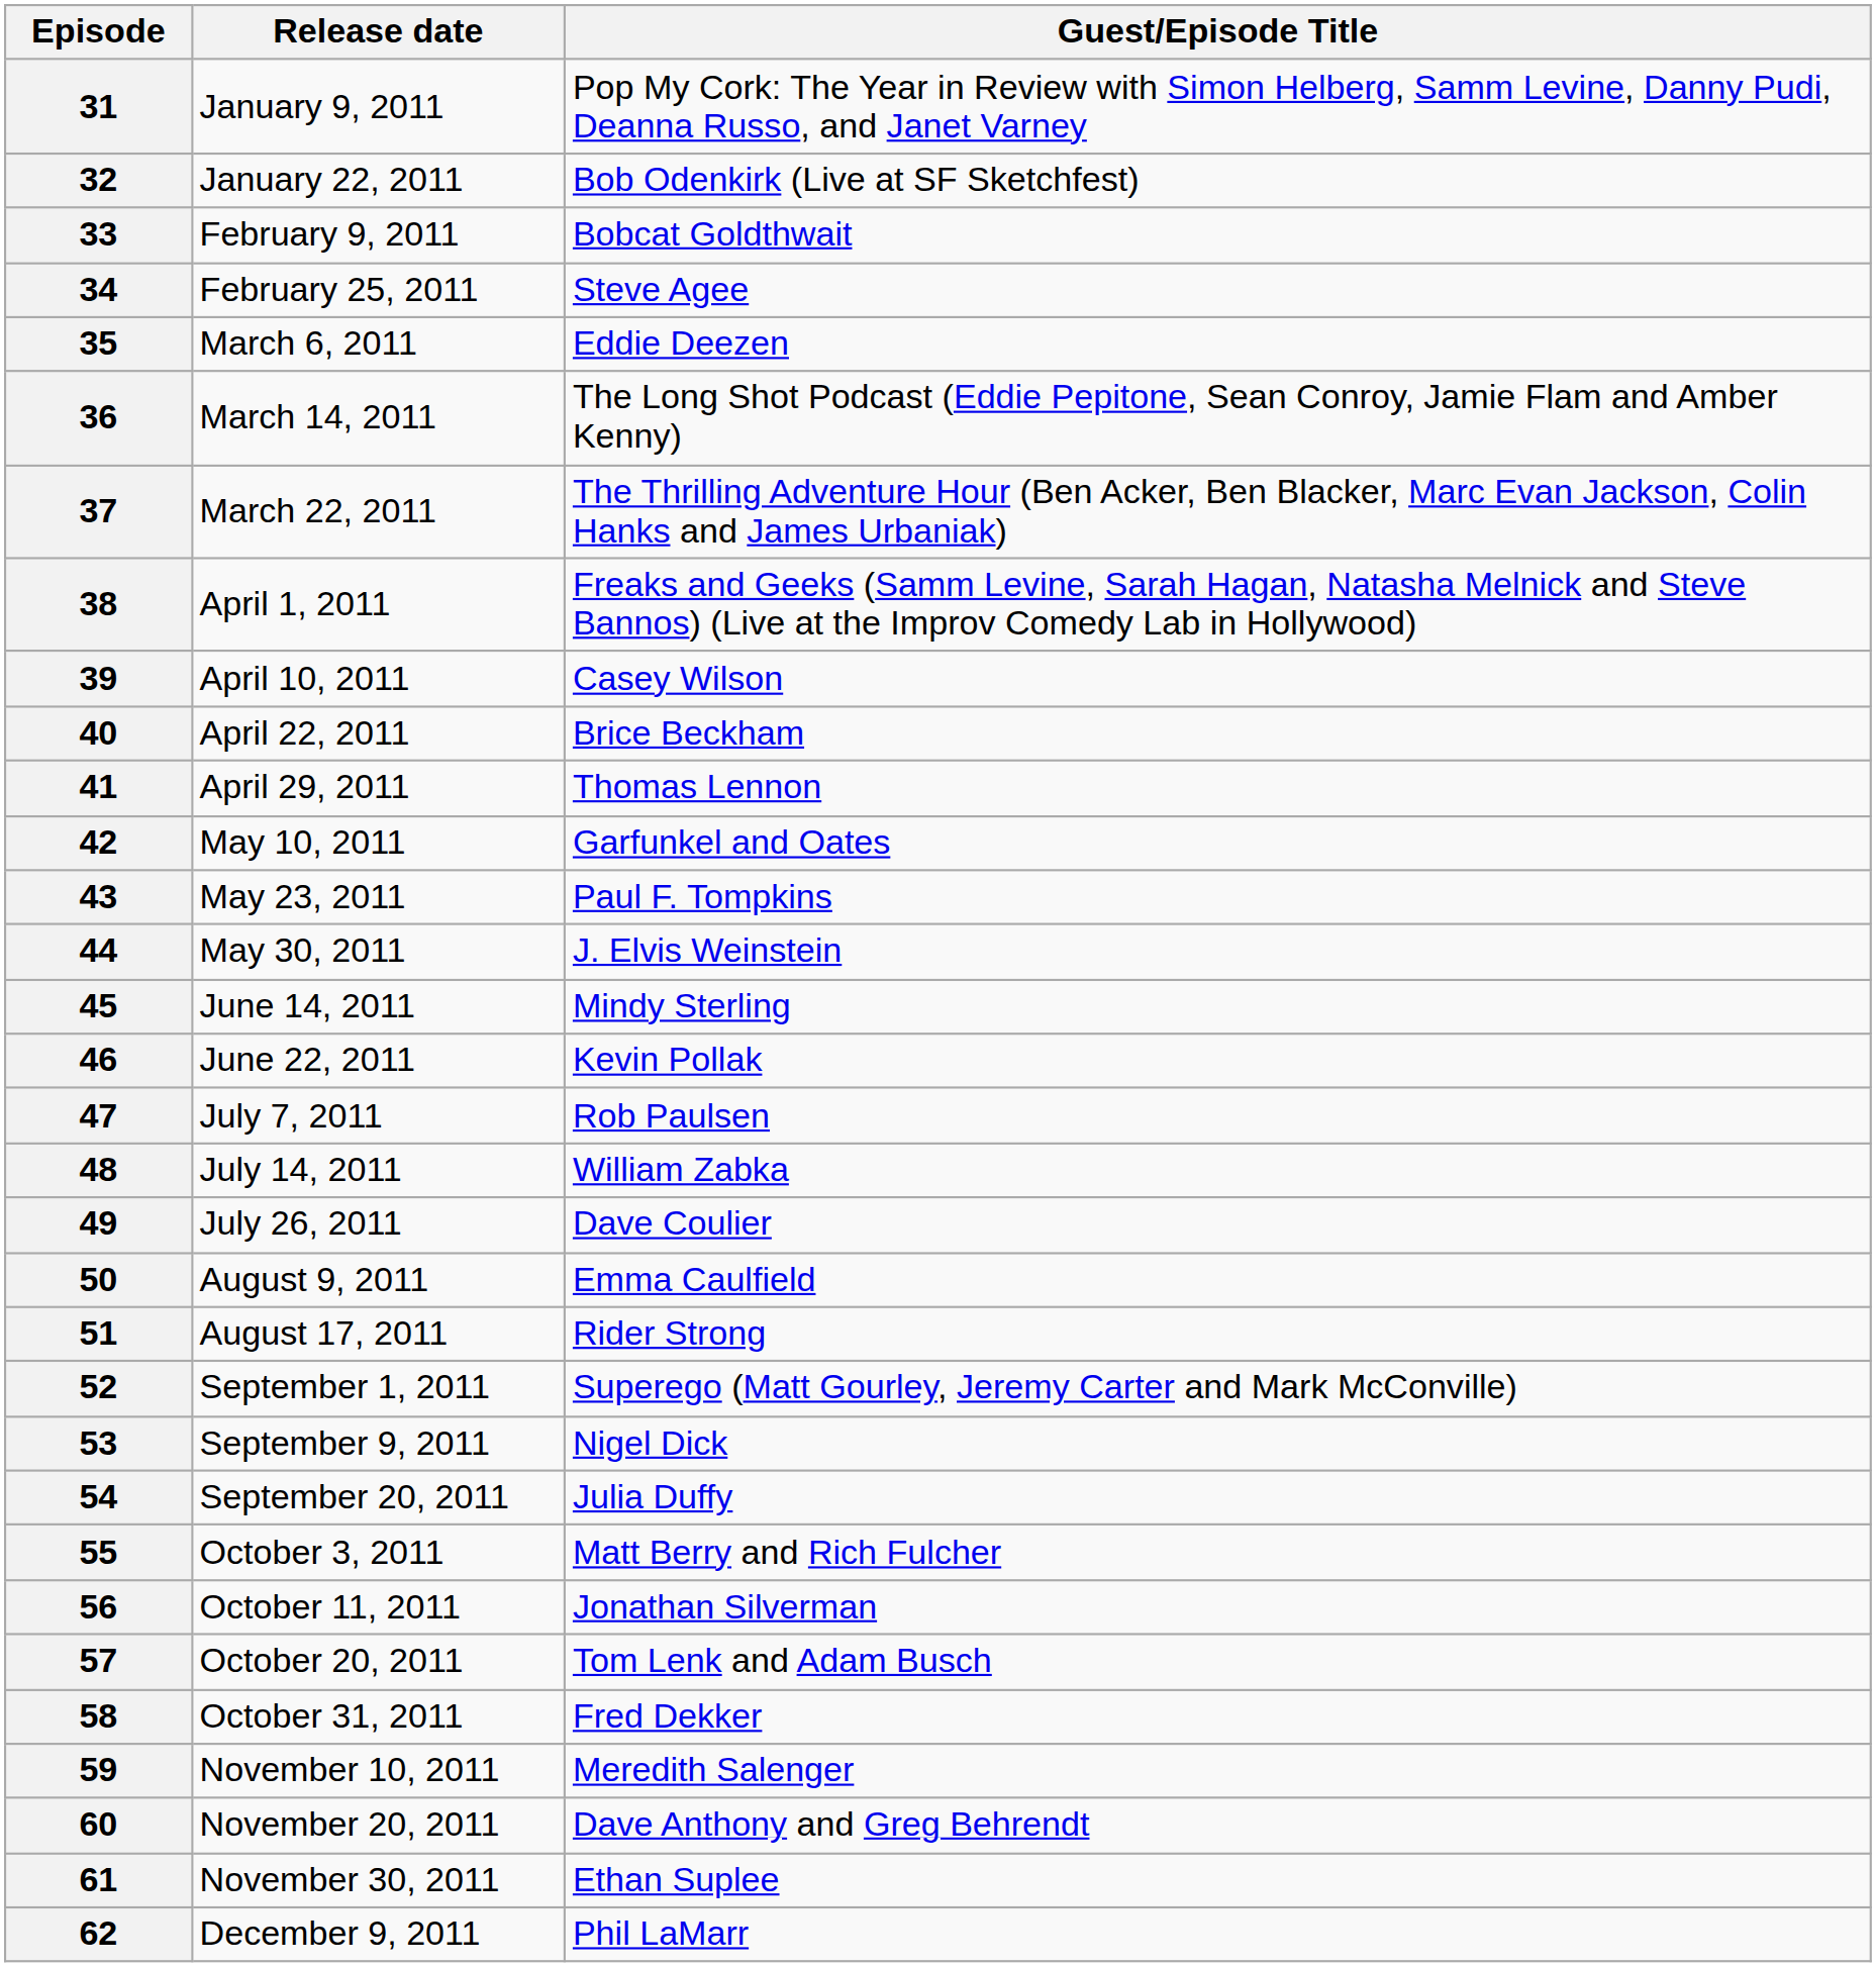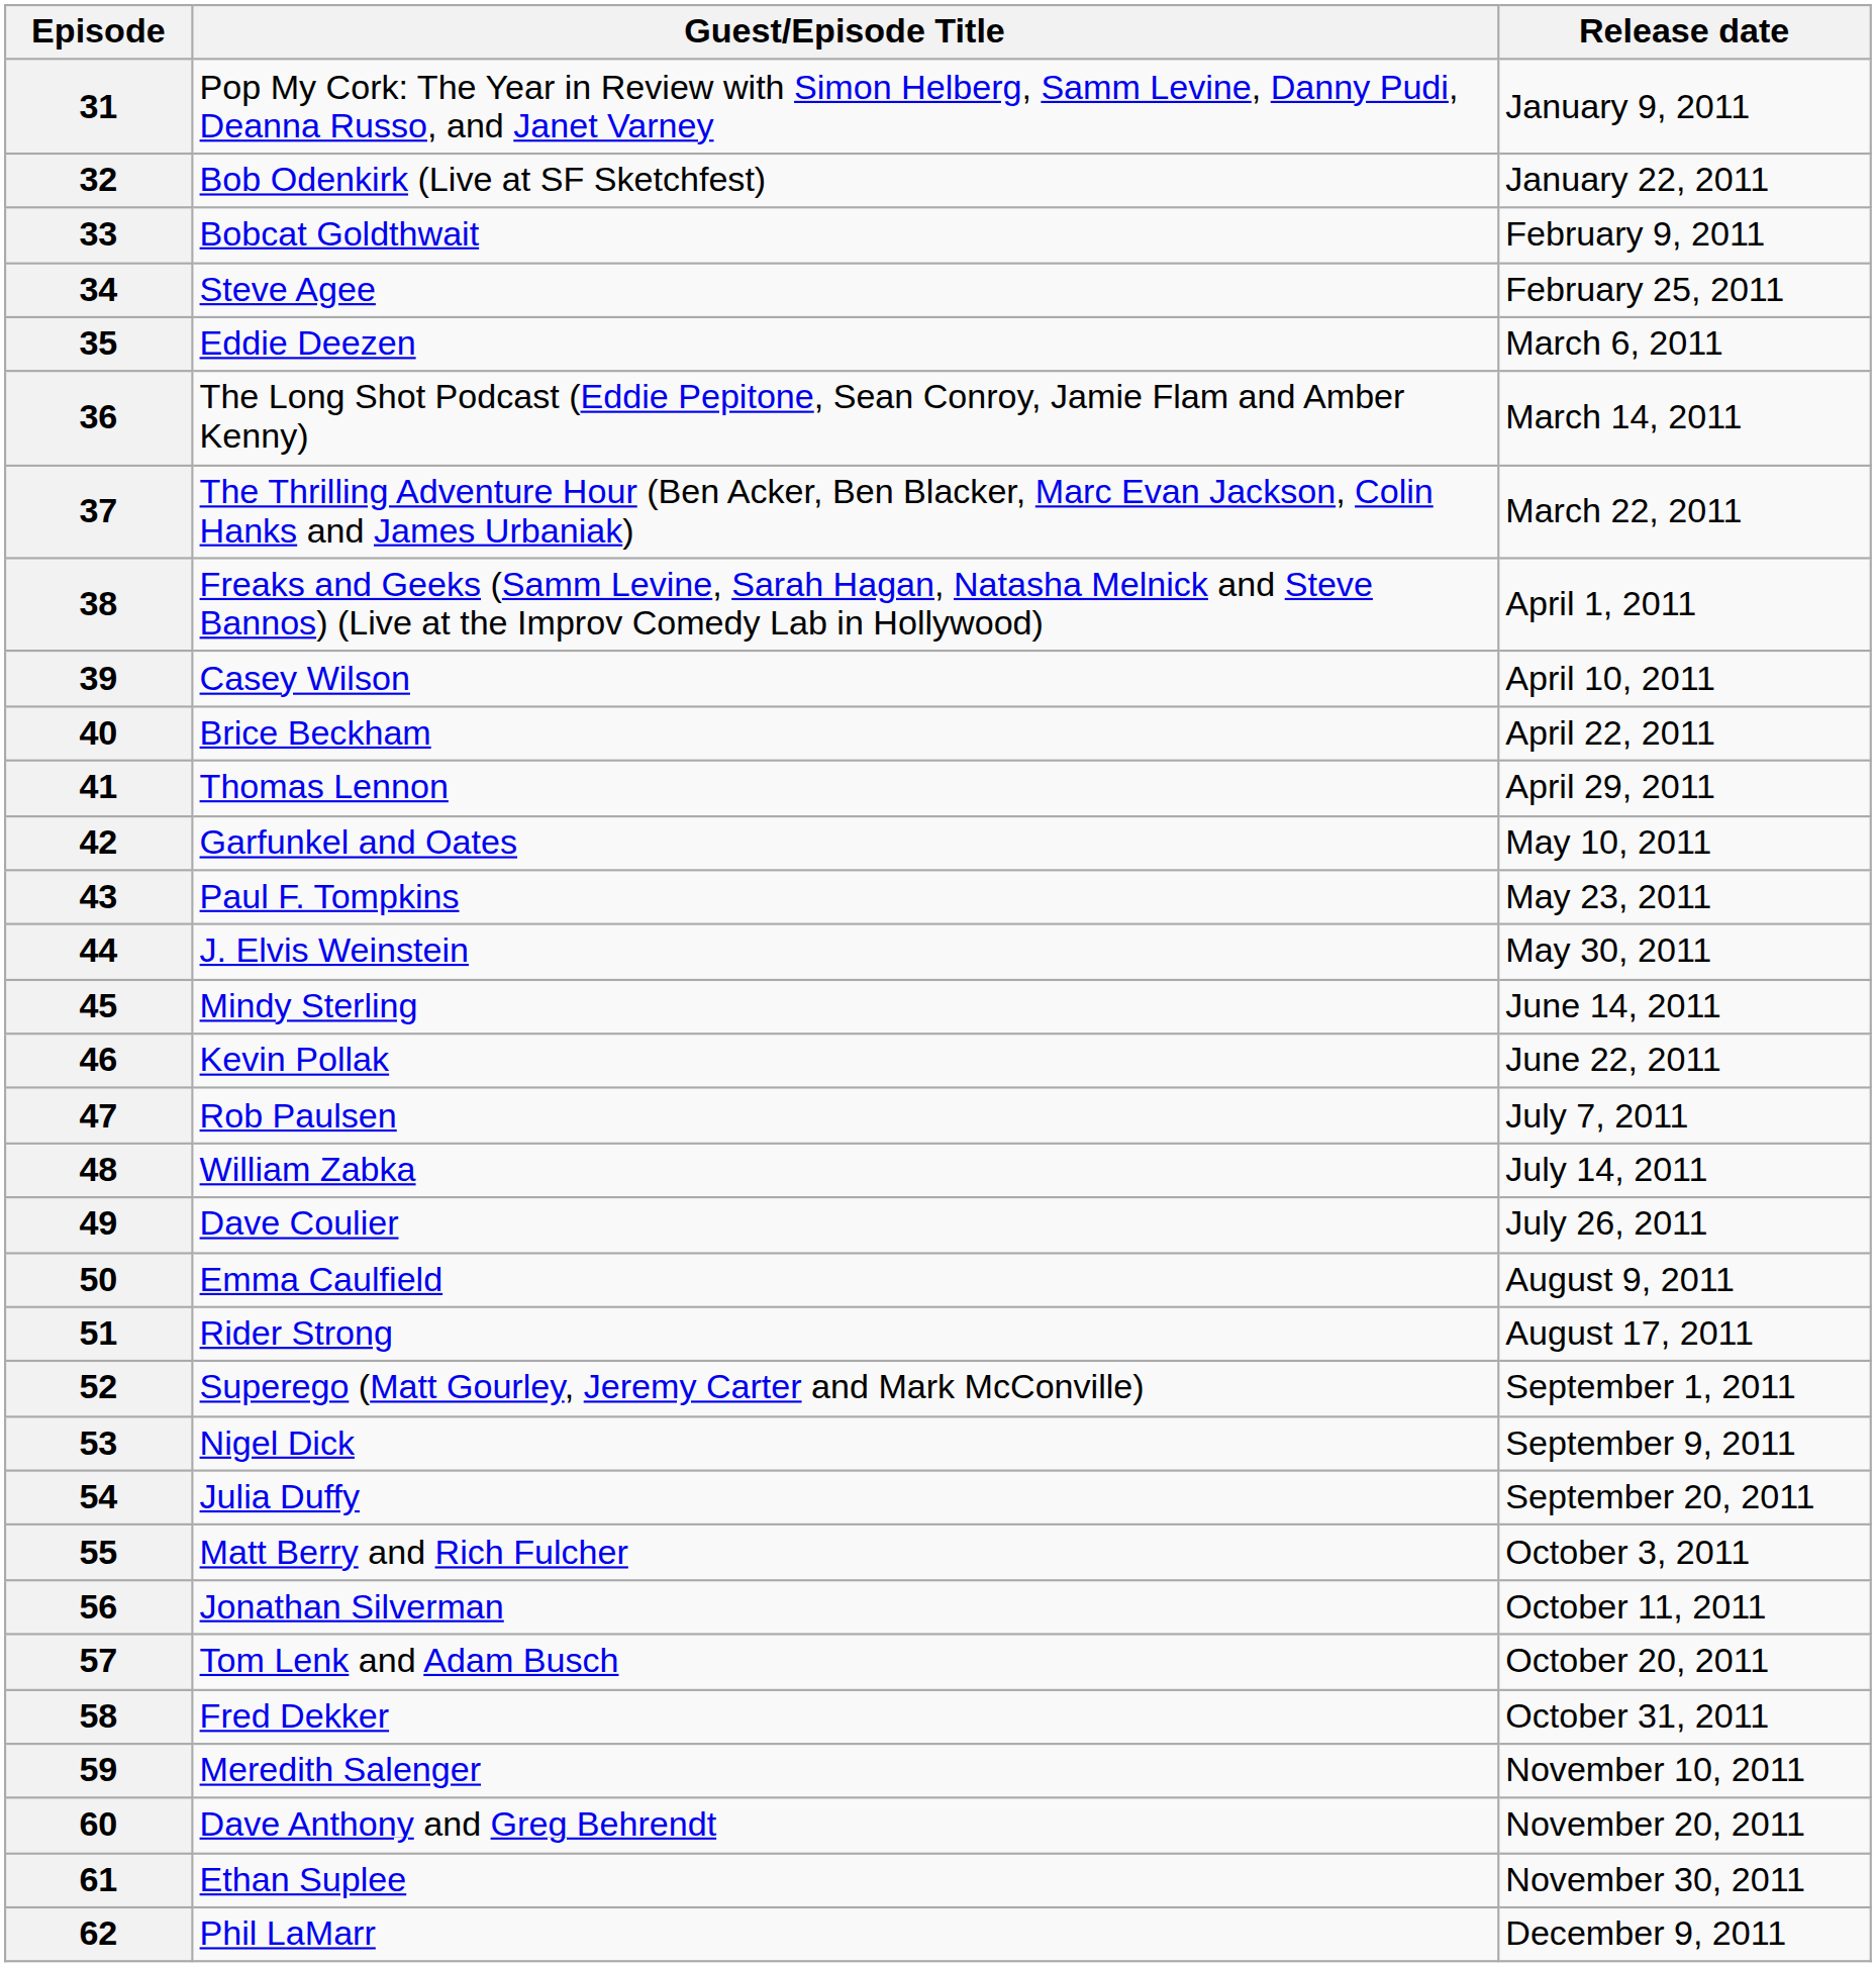columns swapped: Guest/Episode Title <-> Release date
